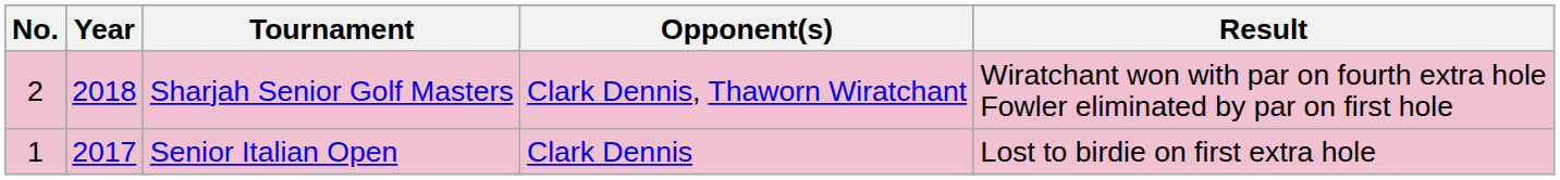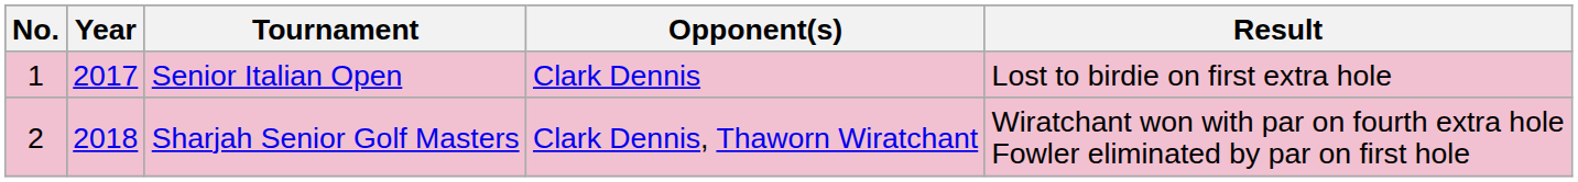rows swapped: Senior Italian Open <-> Sharjah Senior Golf Masters
